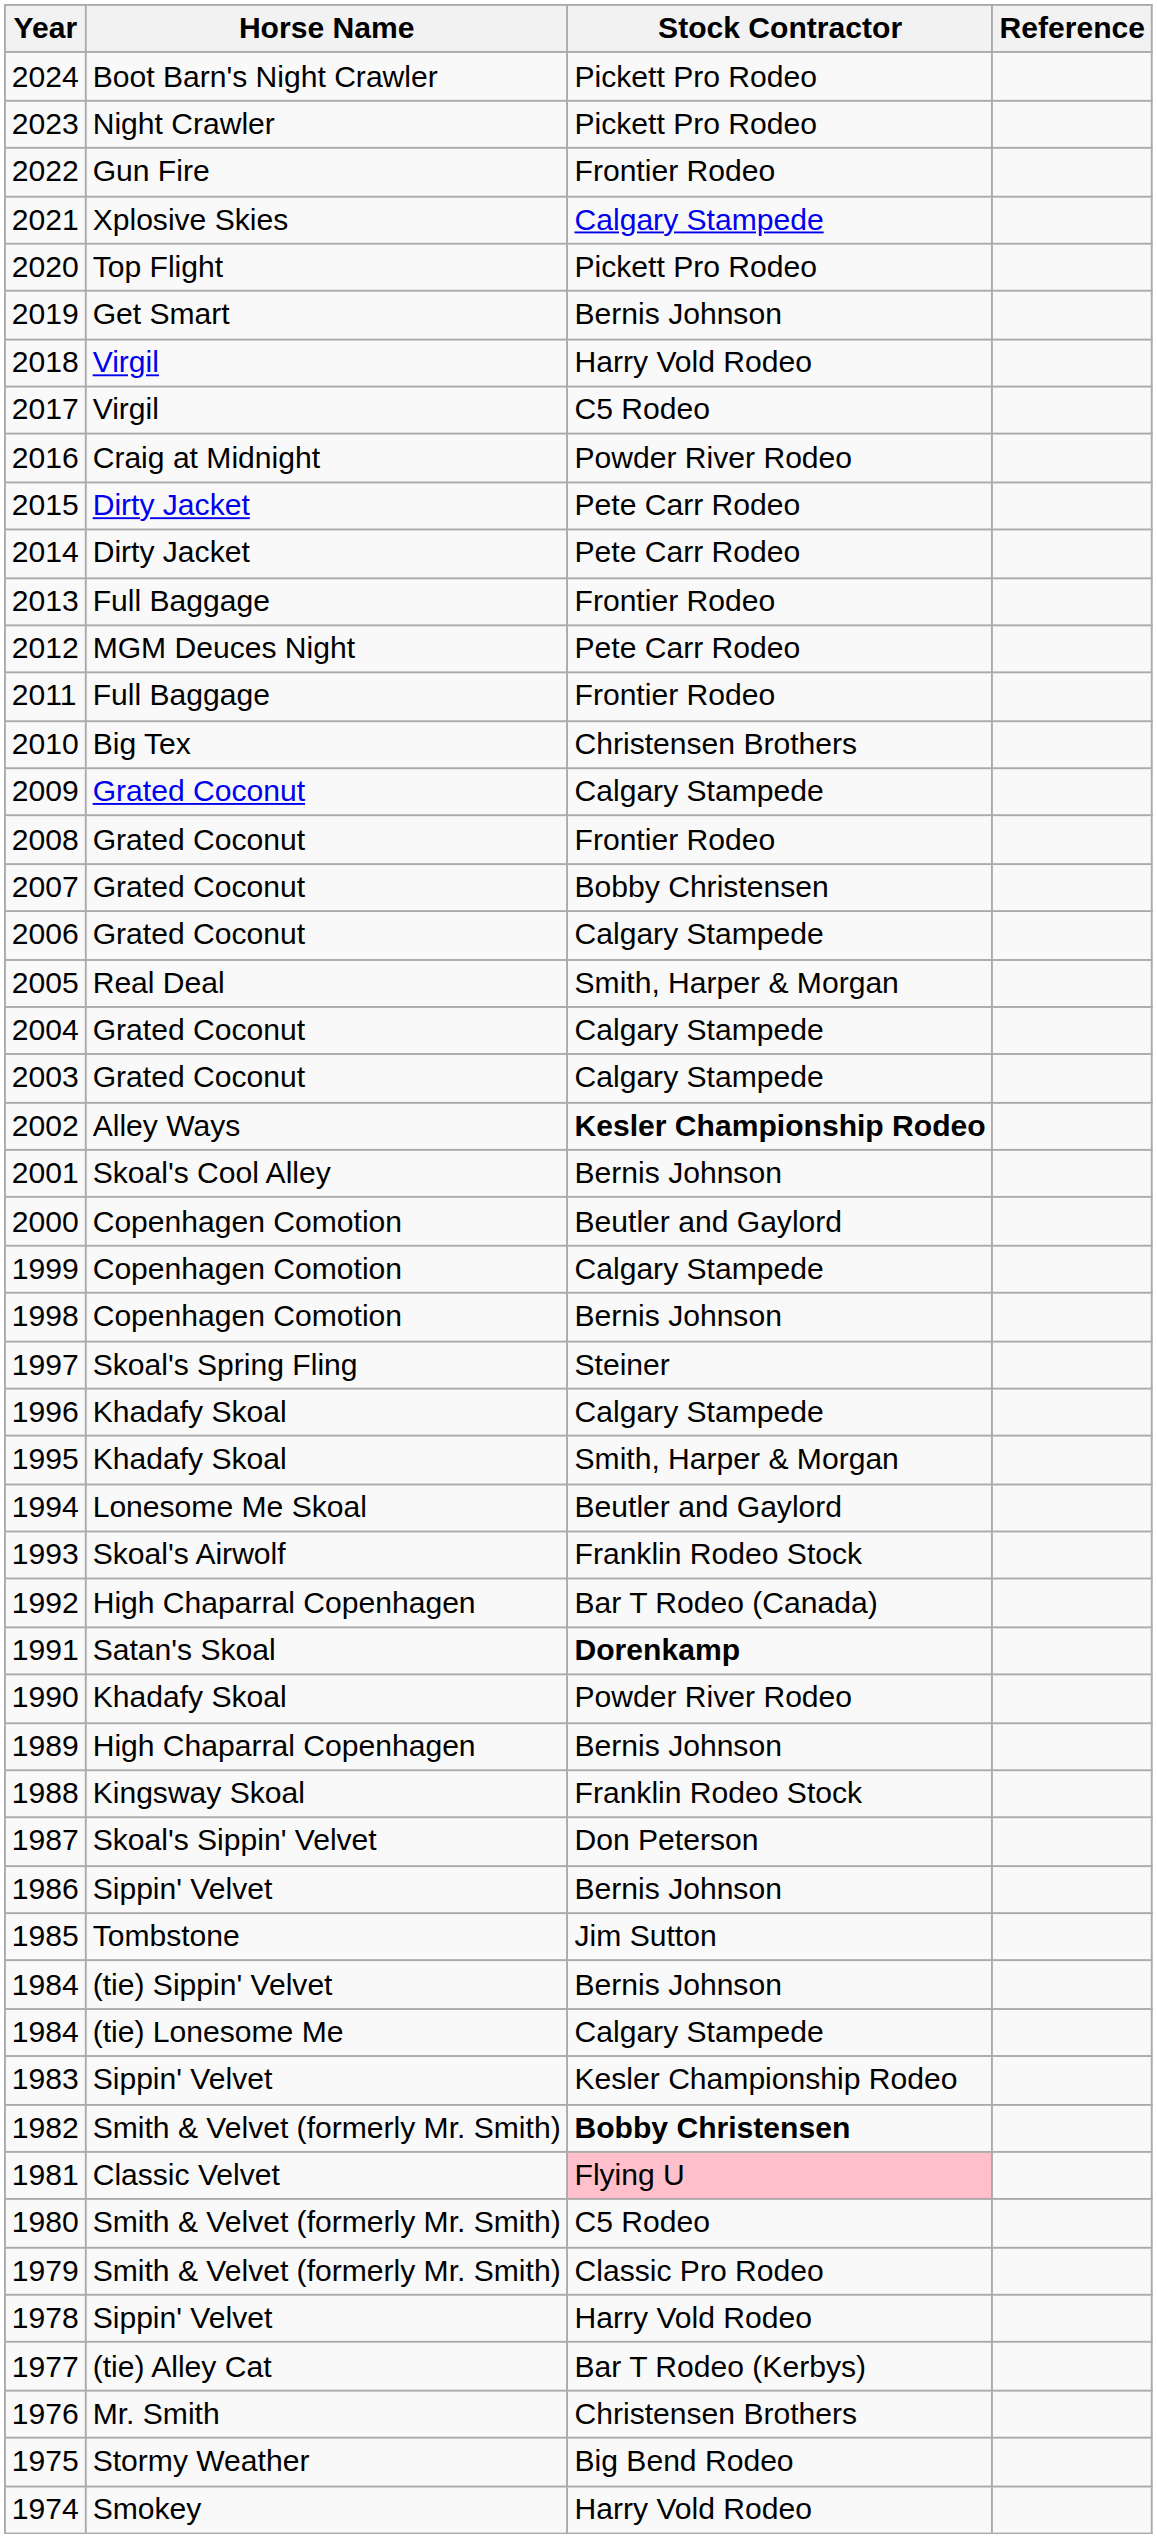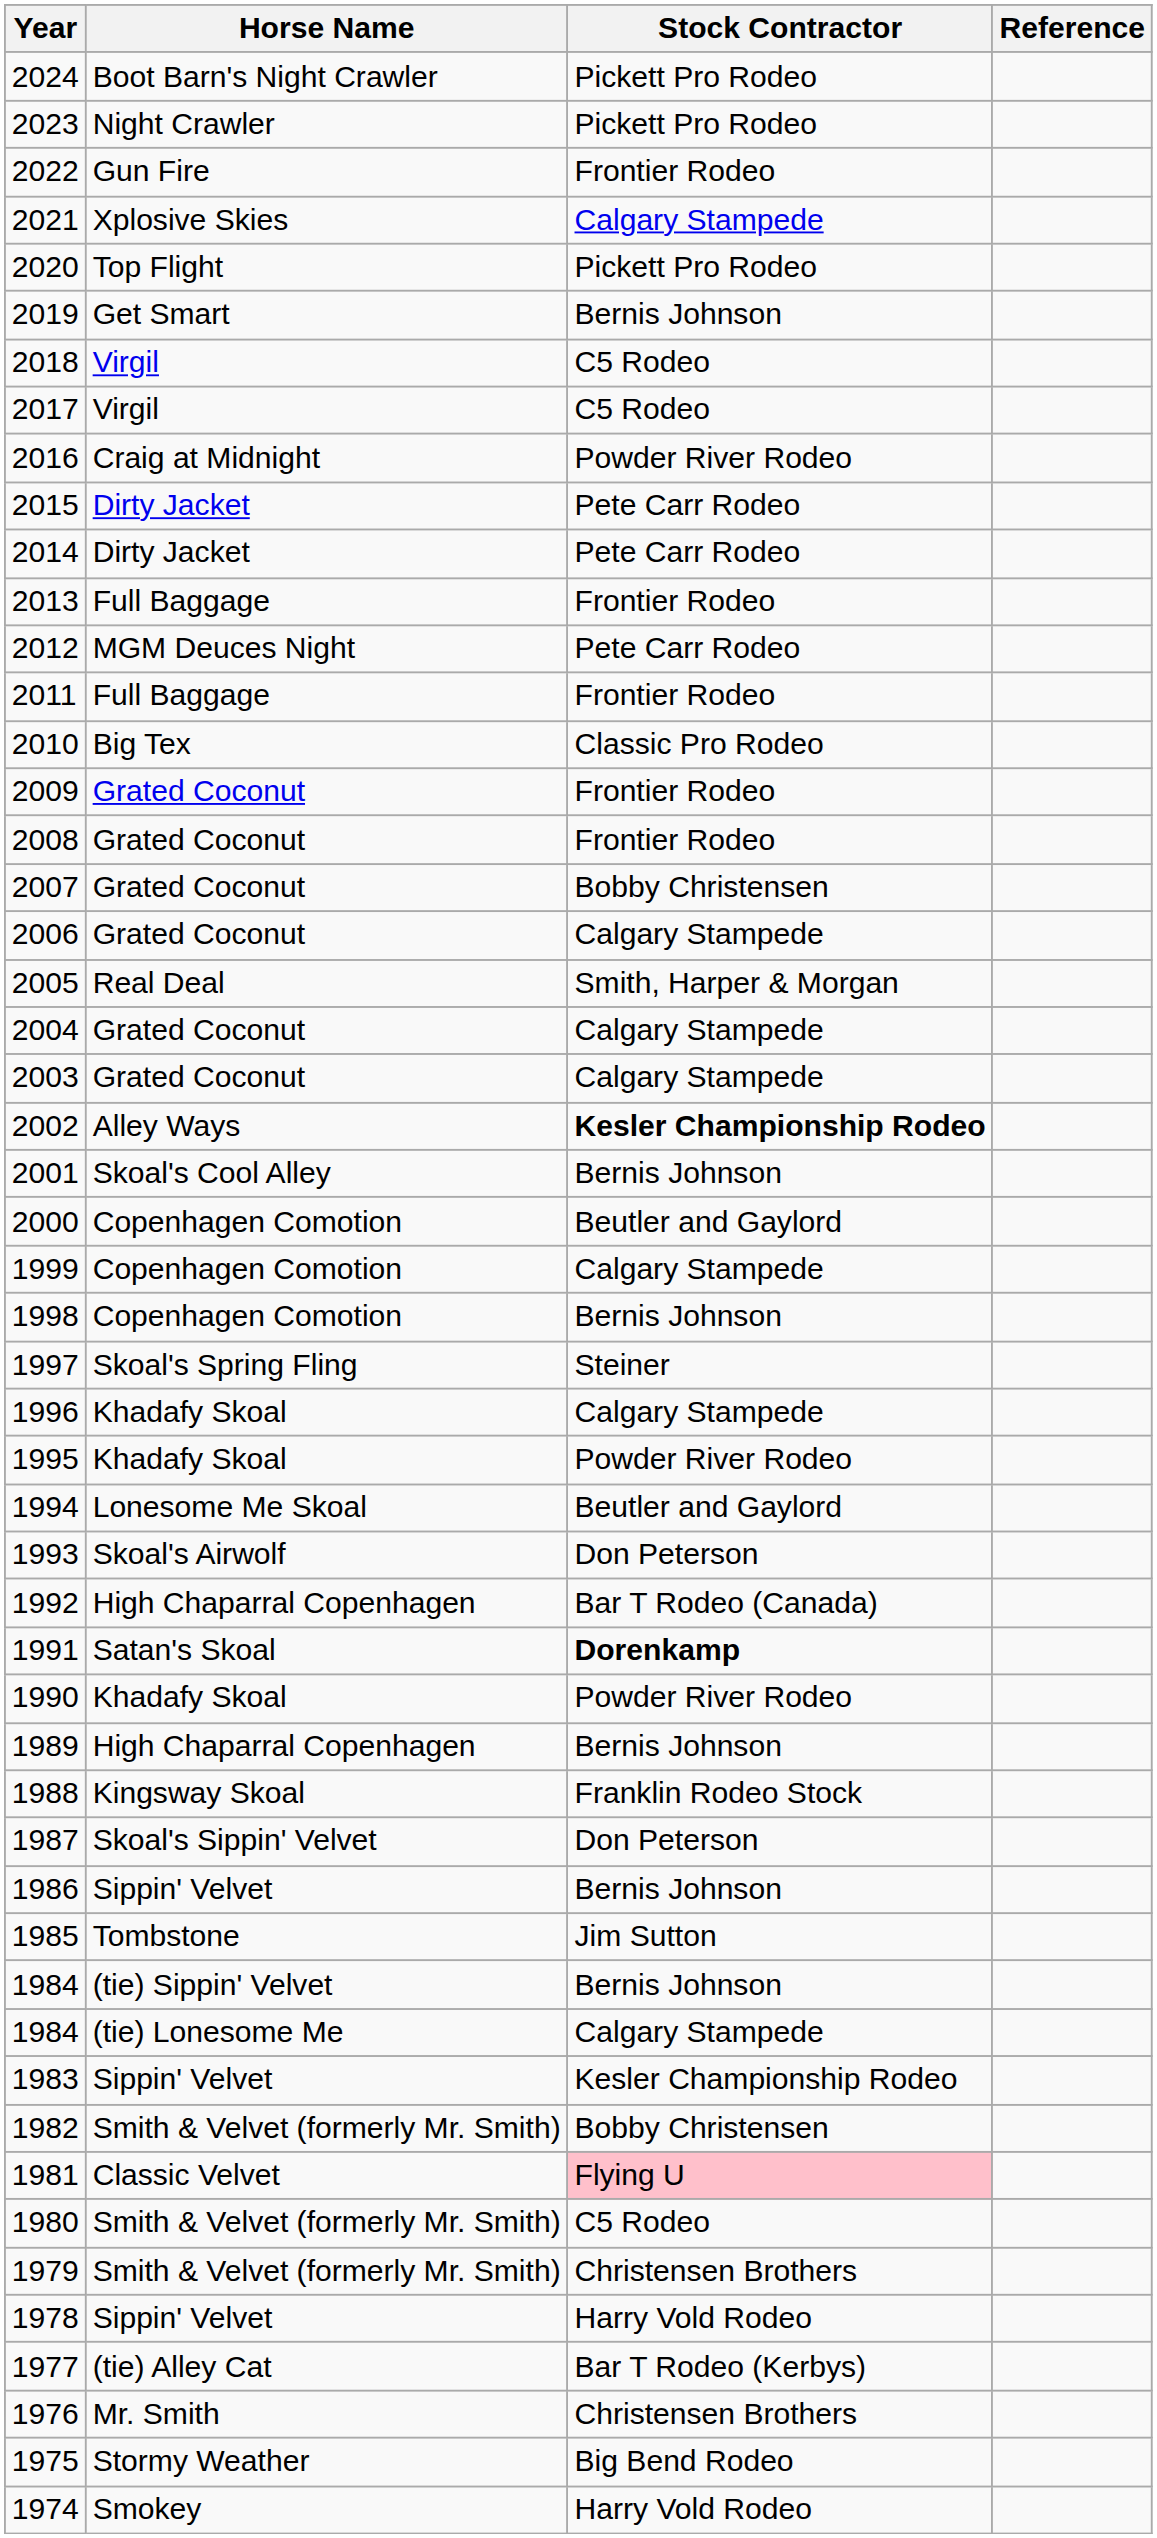2018 | Stock Contractor: Harry Vold Rodeo -> C5 Rodeo
2010 | Stock Contractor: Christensen Brothers -> Classic Pro Rodeo
2009 | Stock Contractor: Calgary Stampede -> Frontier Rodeo
1995 | Stock Contractor: Smith, Harper & Morgan -> Powder River Rodeo
1993 | Stock Contractor: Franklin Rodeo Stock -> Don Peterson
1982 | Stock Contractor: bold -> normal
1979 | Stock Contractor: Classic Pro Rodeo -> Christensen Brothers
